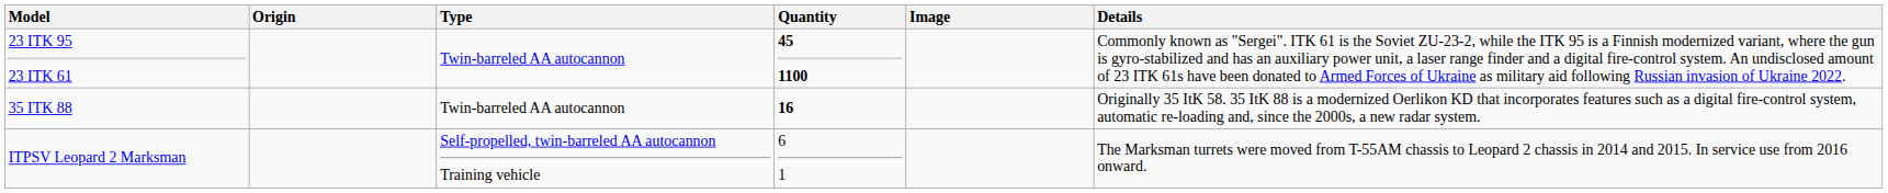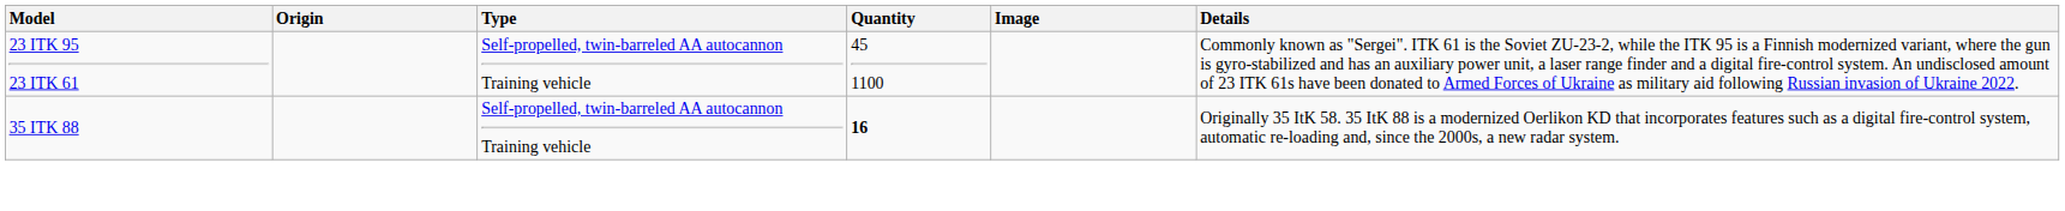23 ITK 95 23 ITK 61 | Type: Twin-barreled AA autocannon -> Self-propelled, twin-barreled AA autocannon Training vehicle
23 ITK 95 23 ITK 61 | Quantity: bold -> normal
35 ITK 88 | Type: Twin-barreled AA autocannon -> Self-propelled, twin-barreled AA autocannon Training vehicle
- row: ITPSV Leopard 2 Marksman | Self-propelled, twin-barreled AA autocannon Training vehicle | 6 1 | The Marksman turrets were moved from T-55AM chassis to Leopard 2 chassis in 2014 and 2015. In service use from 2016 onward.
